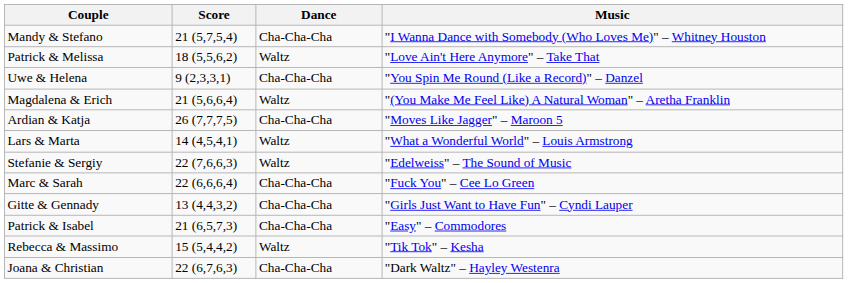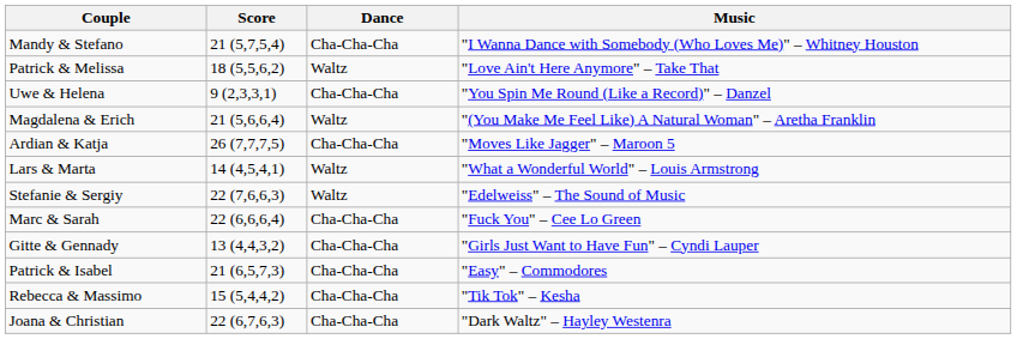Rebecca & Massimo | Dance: Waltz -> Cha-Cha-Cha
